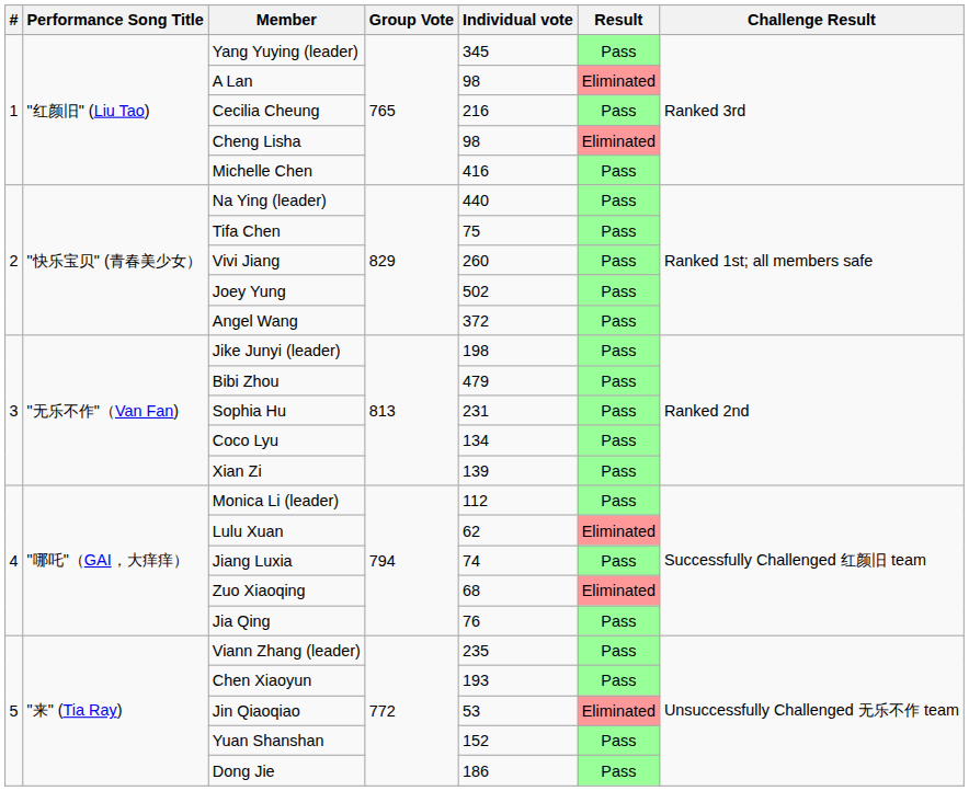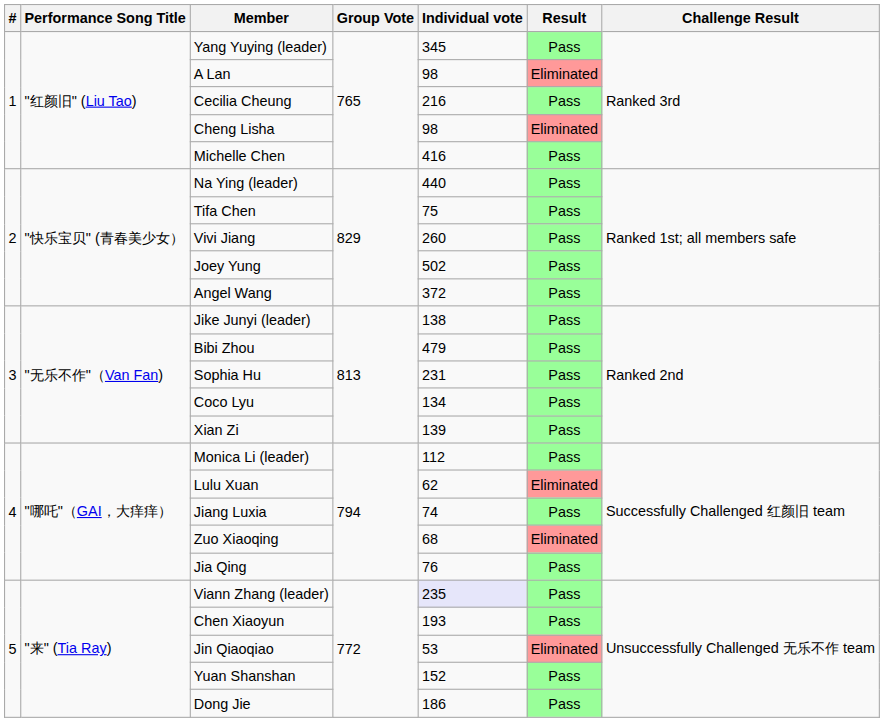Jike Junyi (leader) | Individual vote: 198 -> 138
Viann Zhang (leader) | Individual vote: no background -> lavender background
